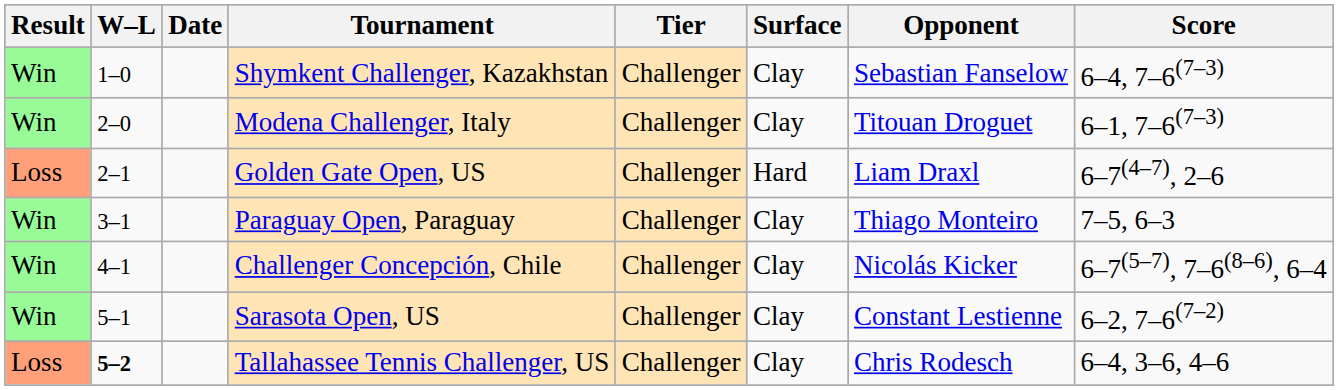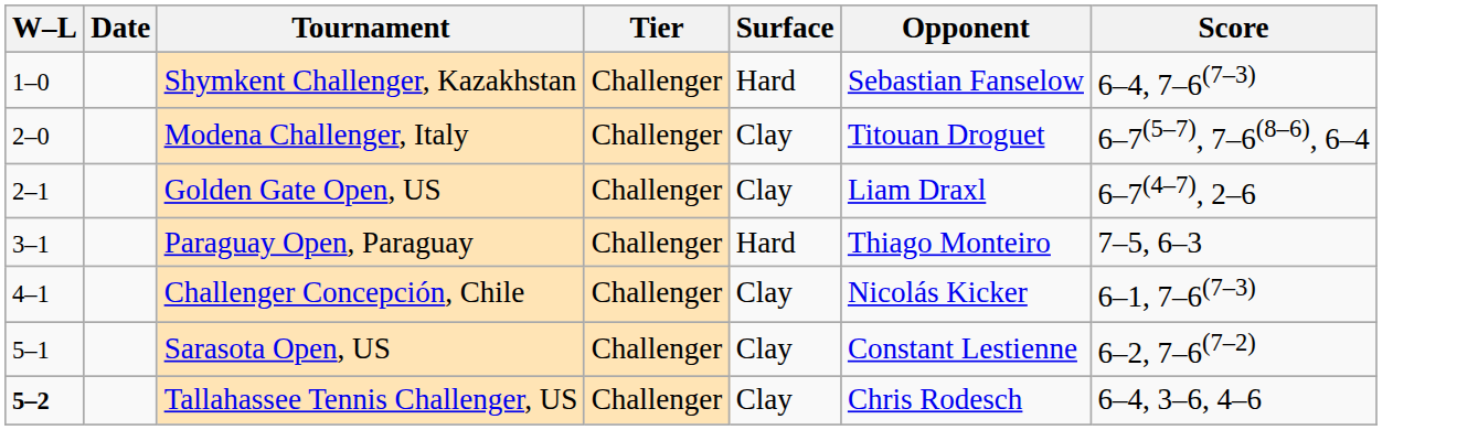- column: Result | Win | Win | Loss | Win | Win | Win | Loss
Shymkent Challenger, Kazakhstan | Surface: Clay -> Hard
Modena Challenger, Italy | Score: 6–1, 7–6(7–3) -> 6–7(5–7), 7–6(8–6), 6–4
Golden Gate Open, US | Surface: Hard -> Clay
Paraguay Open, Paraguay | Surface: Clay -> Hard
Challenger Concepción, Chile | Score: 6–7(5–7), 7–6(8–6), 6–4 -> 6–1, 7–6(7–3)
